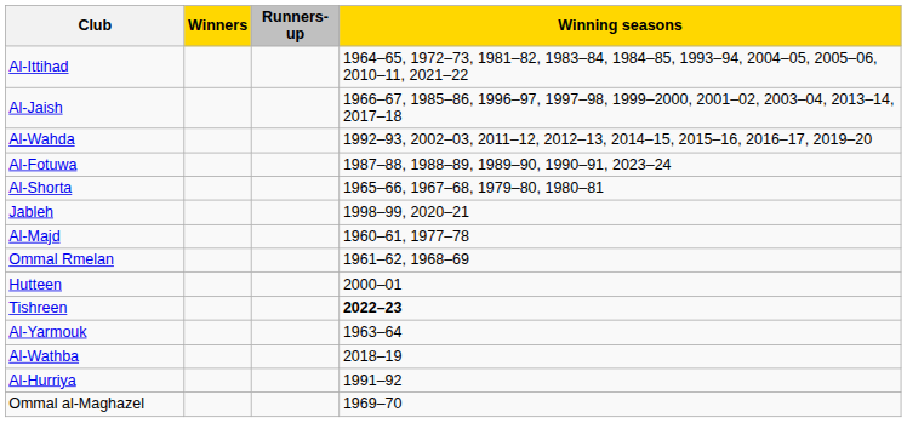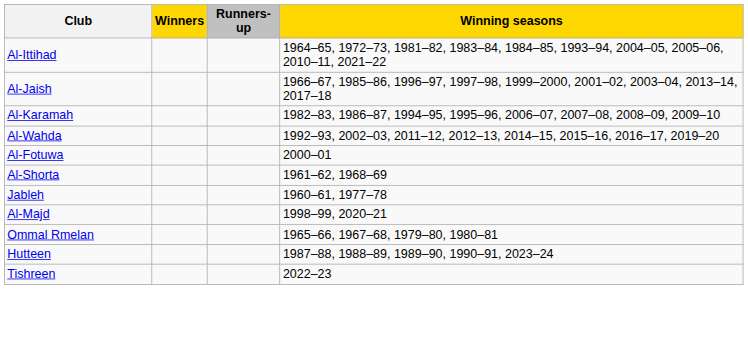+ row: Al-Karamah | 1982–83, 1986–87, 1994–95, 1995–96, 2006–07, 2007–08, 2008–09, 2009–10
Al-Fotuwa | Winning seasons: 1987–88, 1988–89, 1989–90, 1990–91, 2023–24 -> 2000–01
Al-Shorta | Winning seasons: 1965–66, 1967–68, 1979–80, 1980–81 -> 1961–62, 1968–69
Jableh | Winning seasons: 1998–99, 2020–21 -> 1960–61, 1977–78
Al-Majd | Winning seasons: 1960–61, 1977–78 -> 1998–99, 2020–21
Ommal Rmelan | Winning seasons: 1961–62, 1968–69 -> 1965–66, 1967–68, 1979–80, 1980–81
Hutteen | Winning seasons: 2000–01 -> 1987–88, 1988–89, 1989–90, 1990–91, 2023–24
Tishreen | Winning seasons: bold -> normal
- row: Al-Yarmouk | 1963–64
- row: Al-Wathba | 2018–19
- row: Al-Hurriya | 1991–92
- row: Ommal al-Maghazel | 1969–70
